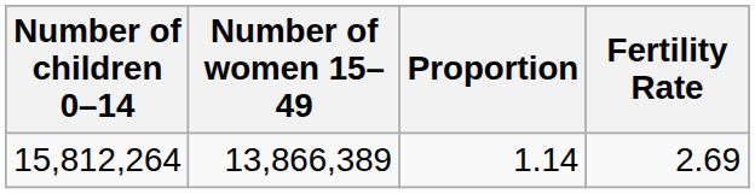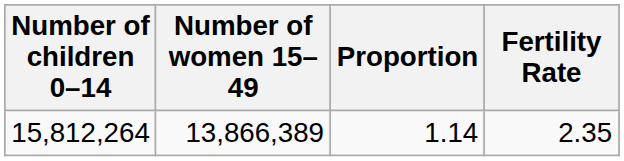15,812,264 | Fertility Rate: 2.69 -> 2.35
